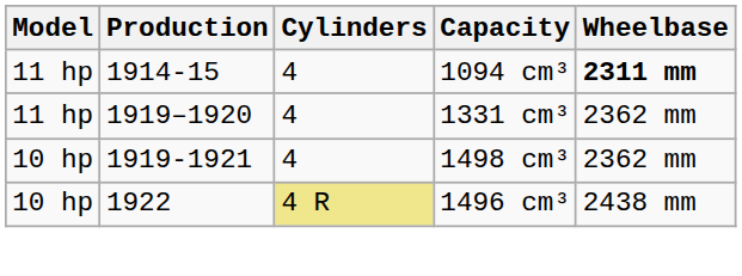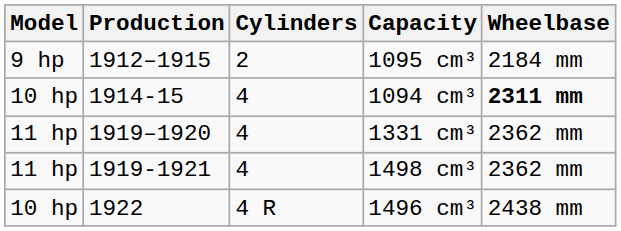+ row: 9 hp | 1912–1915 | 2 | 1095 cm³ | 2184 mm
1094 cm³ | Model: 11 hp -> 10 hp
1498 cm³ | Model: 10 hp -> 11 hp
1496 cm³ | Cylinders: khaki background -> no background
